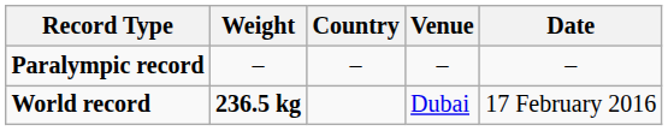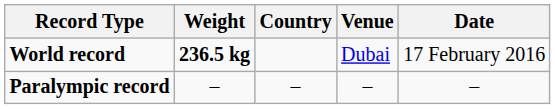rows swapped: World record <-> Paralympic record
